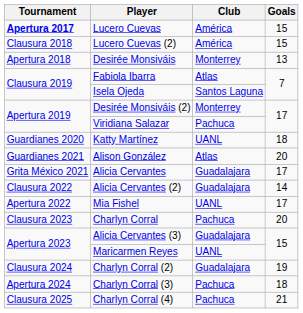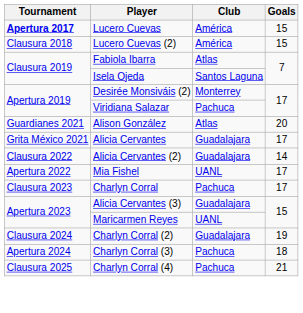- row: Apertura 2018 | Desirée Monsiváis | Monterrey | 13
- row: Guardianes 2020 | Katty Martínez | UANL | 18
Charlyn Corral | Goals: 20 -> 17
